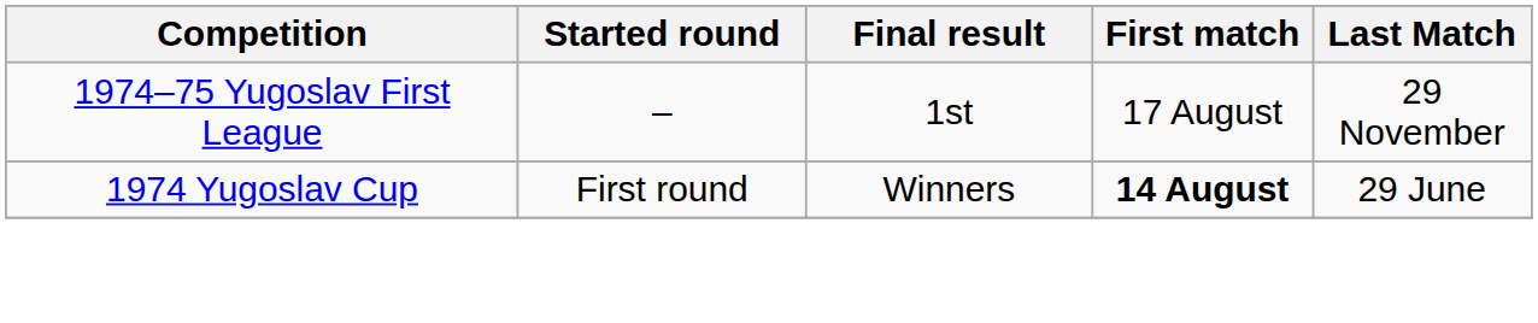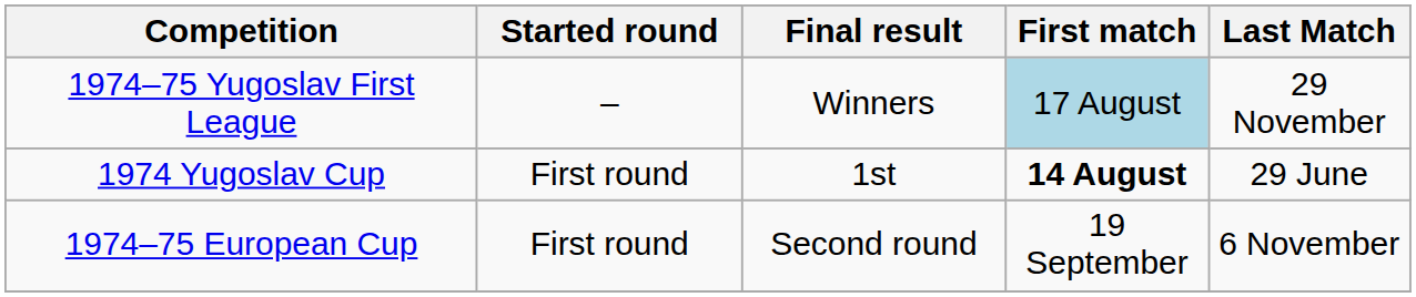1974–75 Yugoslav First League | Final result: 1st -> Winners
1974–75 Yugoslav First League | First match: no background -> lightblue background
1974 Yugoslav Cup | Final result: Winners -> 1st
+ row: 1974–75 European Cup | First round | Second round | 19 September | 6 November
